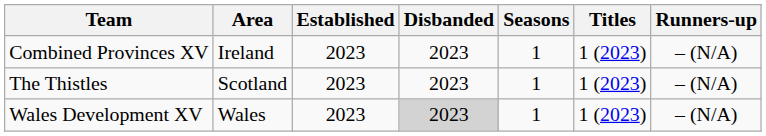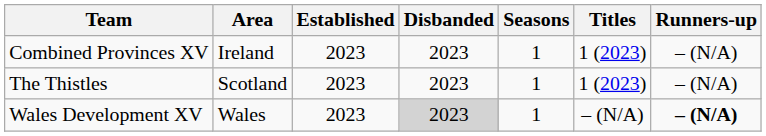Wales Development XV | Titles: 1 (2023) -> – (N/A)
Wales Development XV | Runners-up: normal -> bold
